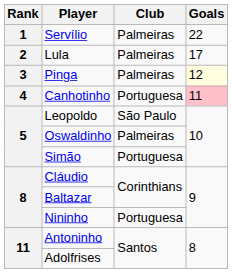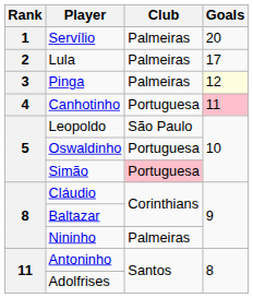Servílio | Goals: 22 -> 20
Oswaldinho | Club: Palmeiras -> Portuguesa
Simão | Club: no background -> pink background
Nininho | Club: Portuguesa -> Palmeiras
